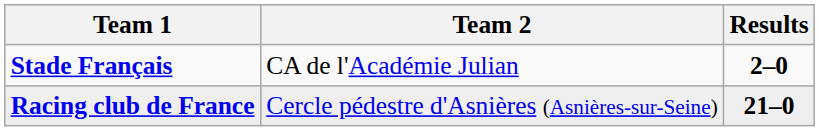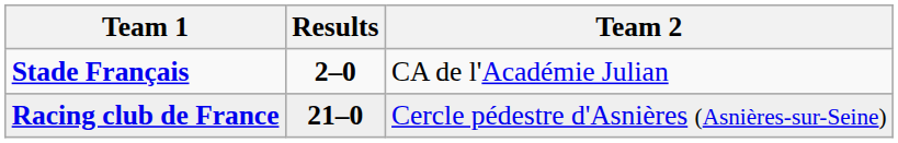columns swapped: Team 2 <-> Results
